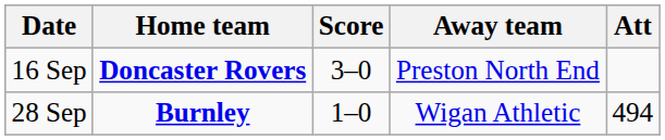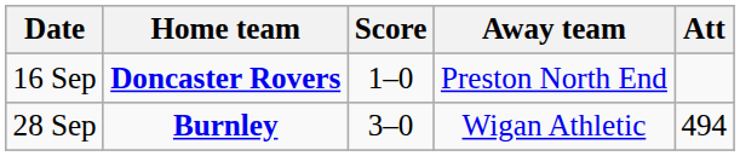16 Sep | Score: 3–0 -> 1–0
28 Sep | Score: 1–0 -> 3–0
